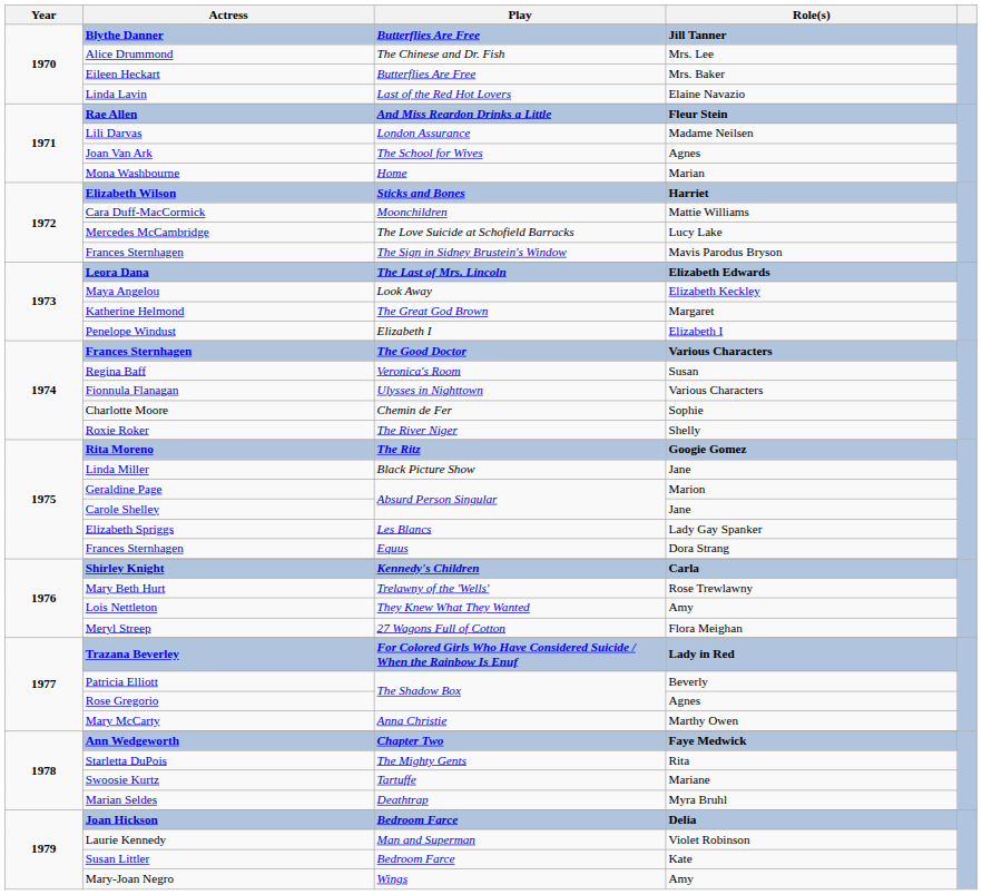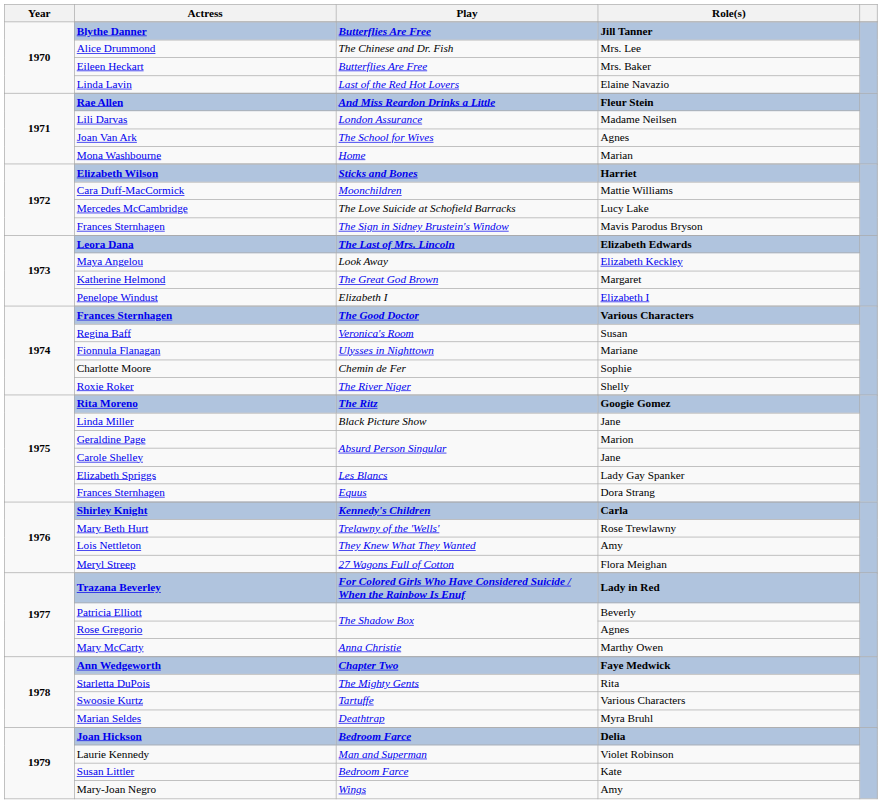Fionnula Flanagan | Role(s): Various Characters -> Mariane
Swoosie Kurtz | Role(s): Mariane -> Various Characters
